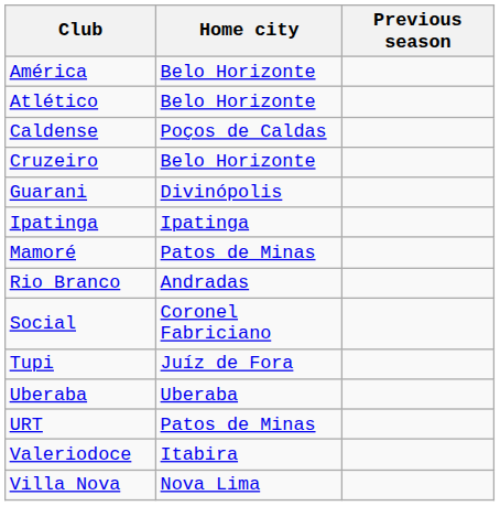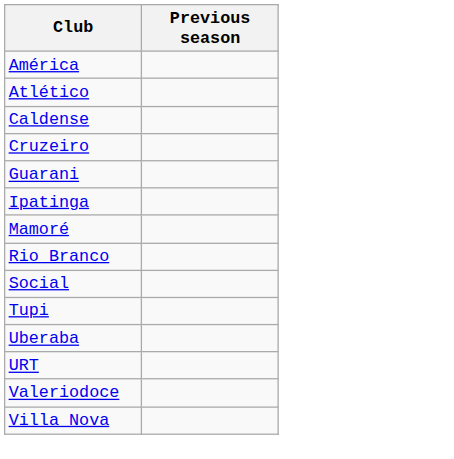- column: Home city | Belo Horizonte | Belo Horizonte | Poços de Caldas | Belo Horizonte | Divinópolis | Ipatinga | Patos de Minas | Andradas | Coronel Fabriciano | Juíz de Fora | Uberaba | Patos de Minas | Itabira | Nova Lima
